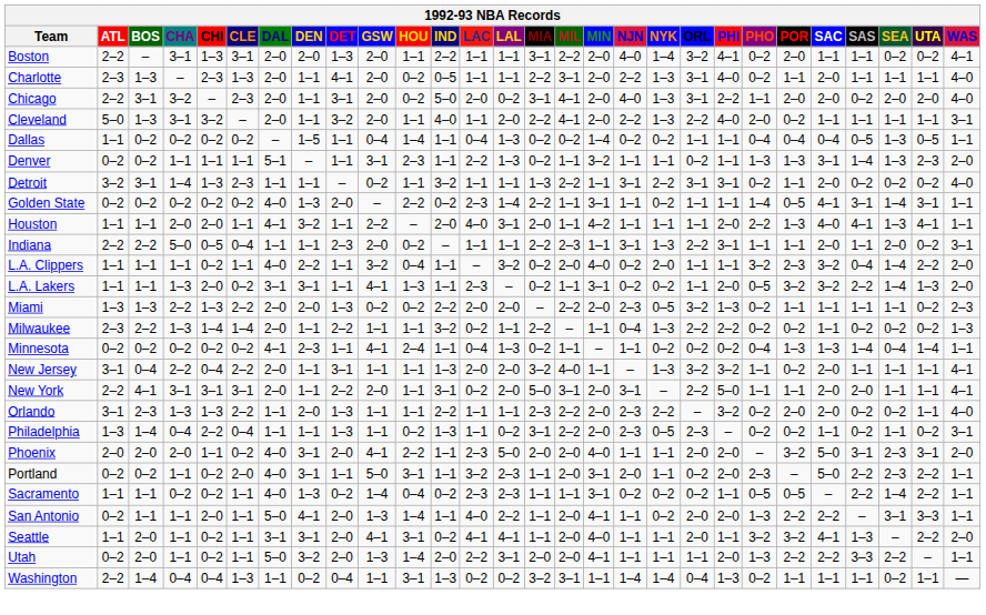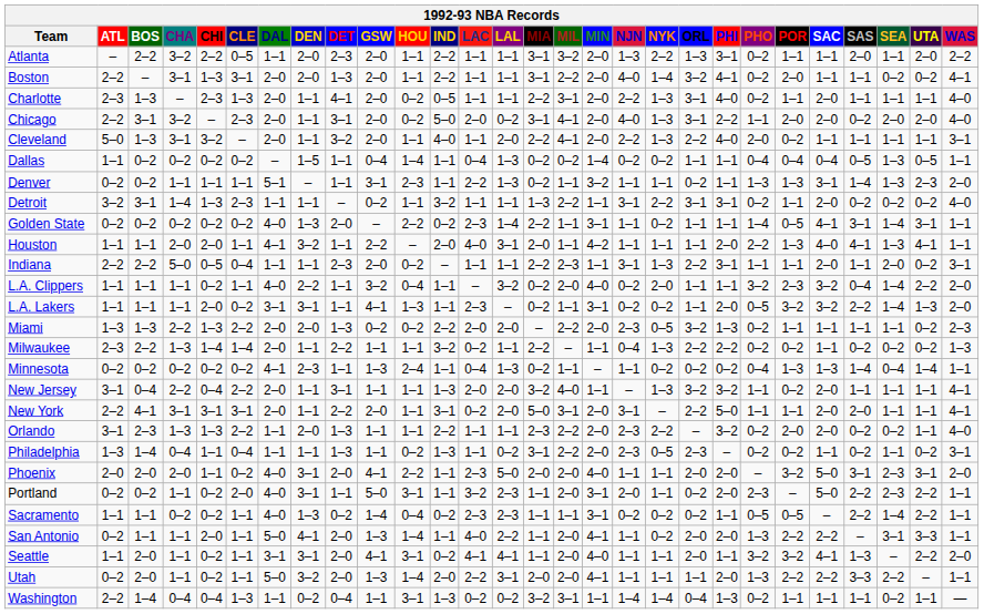+ row: Atlanta | – | 2–2 | 3–2 | 2–2 | 0–5 | 1–1 | 2–0 | 2–3 | 2–0 | 1–1 | 2–2 | 1–1 | 1–1 | 3–1 | 3–2 | 2–0 | 1–3 | 2–2 | 1–3 | 3–1 | 0–2 | 1–1 | 1–1 | 2–0 | 1–1 | 2–0 | 2–2
L.A. Lakers | CHA: 1–3 -> 1–1
Minnesota | GSW: 4–1 -> 1–3
Philadelphia | CHI: 2–2 -> 1–1
